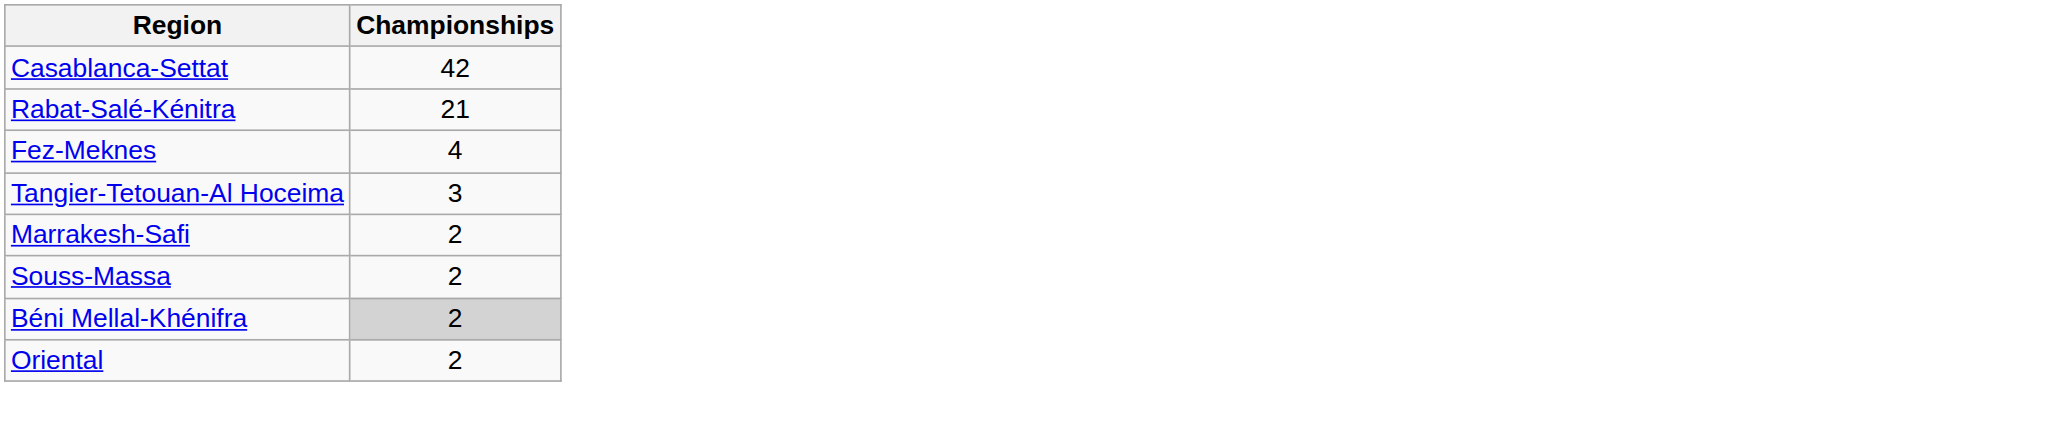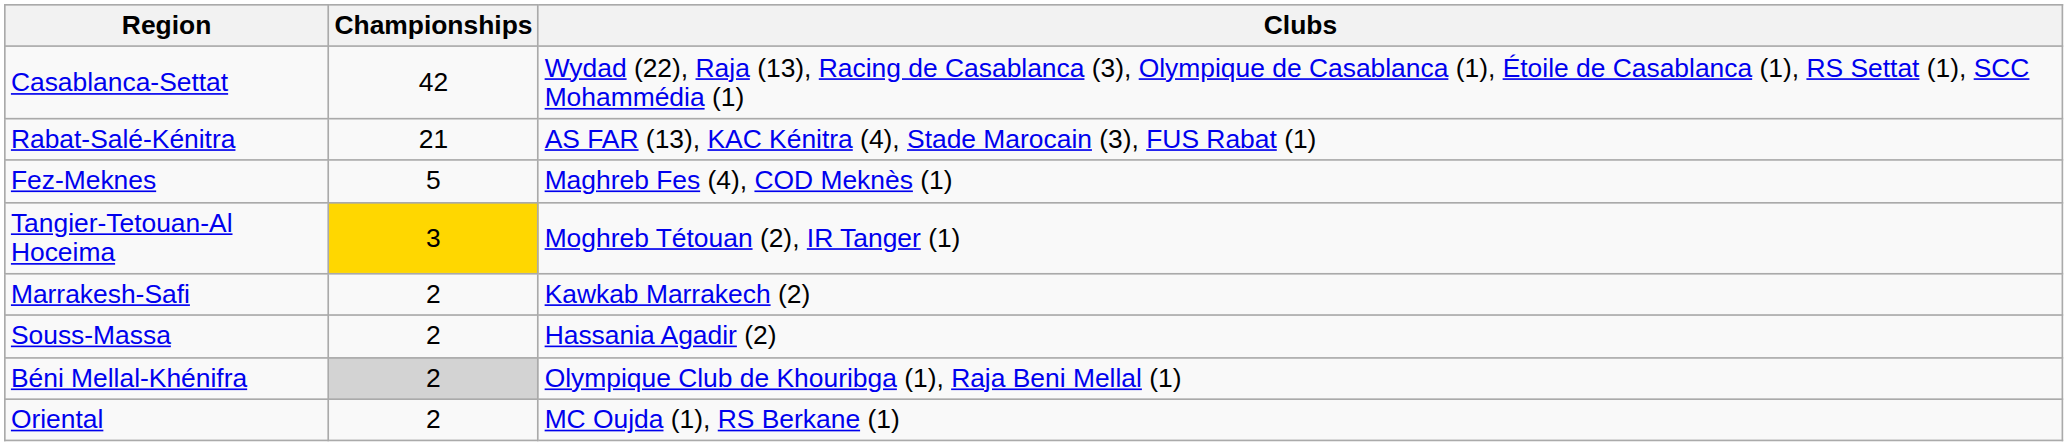+ column: Clubs | Wydad (22), Raja (13), Racing de Casablanca (3), Olympique de Casablanca (1), Étoile de Casablanca (1), RS Settat (1), SCC Mohammédia (1) | AS FAR (13), KAC Kénitra (4), Stade Marocain (3), FUS Rabat (1) | Maghreb Fes (4), COD Meknès (1) | Moghreb Tétouan (2), IR Tanger (1) | Kawkab Marrakech (2) | Hassania Agadir (2) | Olympique Club de Khouribga (1), Raja Beni Mellal (1) | MC Oujda (1), RS Berkane (1)
Fez-Meknes | Championships: 4 -> 5
Tangier-Tetouan-Al Hoceima | Championships: no background -> gold background
